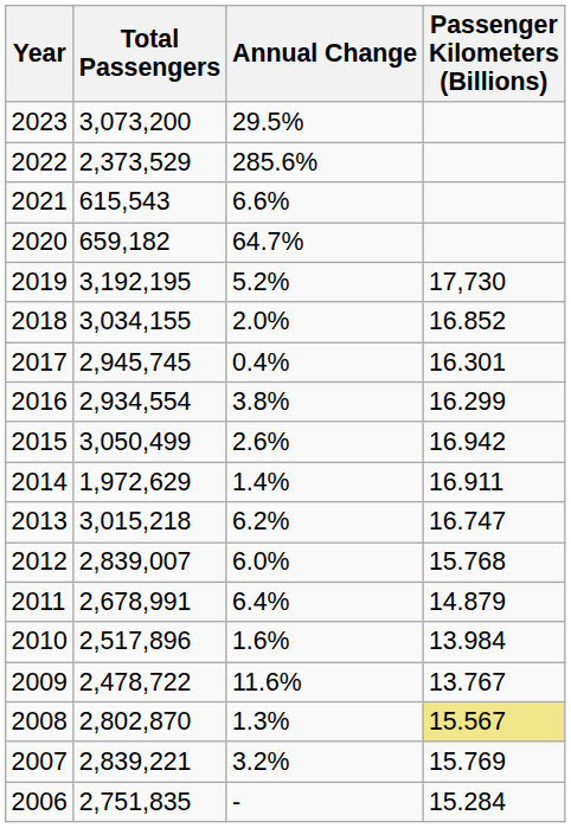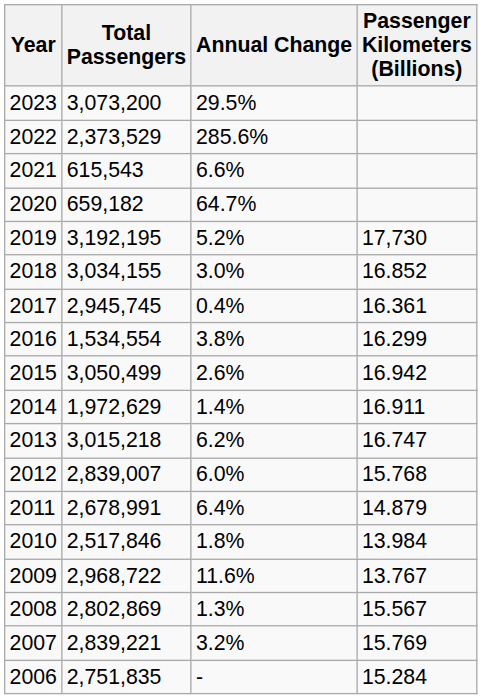2018 | Annual Change: 2.0% -> 3.0%
2017 | Passenger Kilometers (Billions): 16.301 -> 16.361
2016 | Total Passengers: 2,934,554 -> 1,534,554
2010 | Total Passengers: 2,517,896 -> 2,517,846
2010 | Annual Change: 1.6% -> 1.8%
2009 | Total Passengers: 2,478,722 -> 2,968,722
2008 | Total Passengers: 2,802,870 -> 2,802,869
2008 | Passenger Kilometers (Billions): khaki background -> no background
